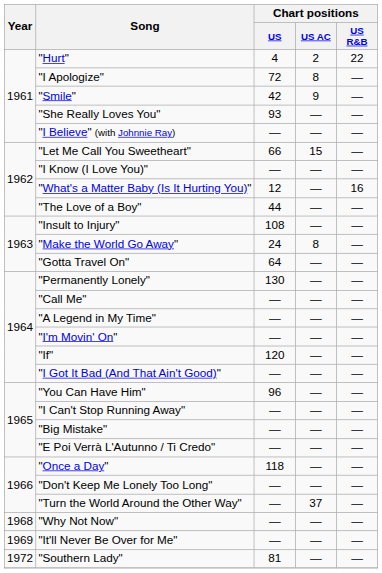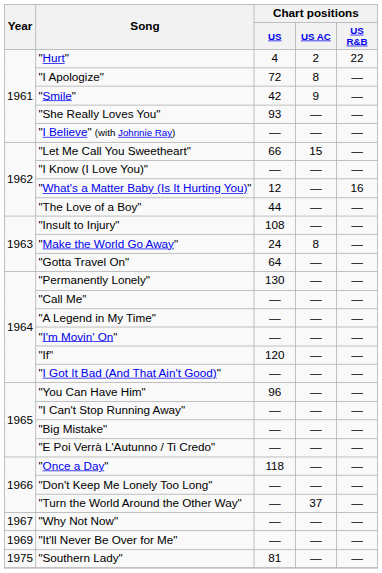"Why Not Now" | Year: 1968 -> 1967
"Southern Lady" | Year: 1972 -> 1975
